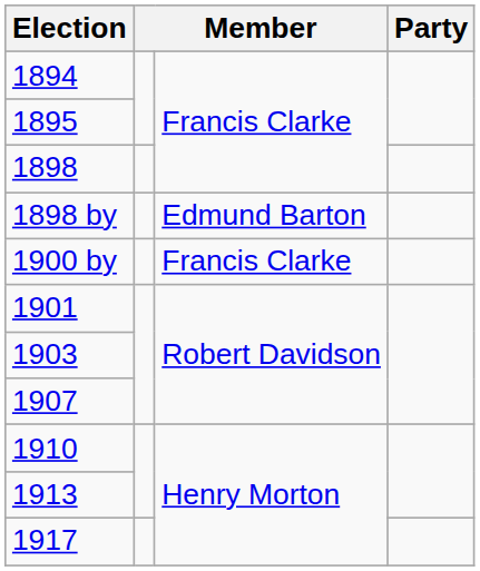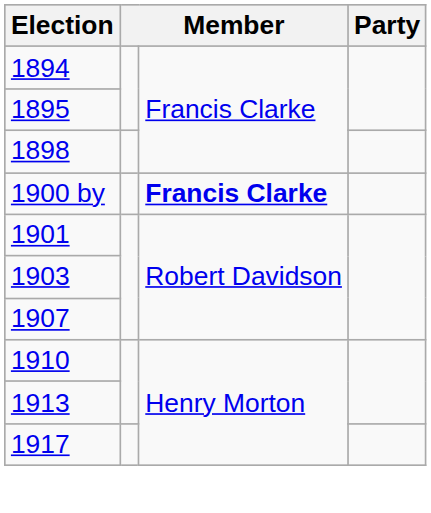- row: 1898 by | Edmund Barton
1900 by | column 3: normal -> bold
